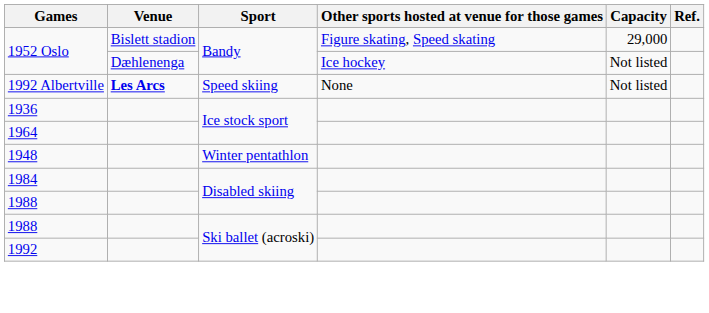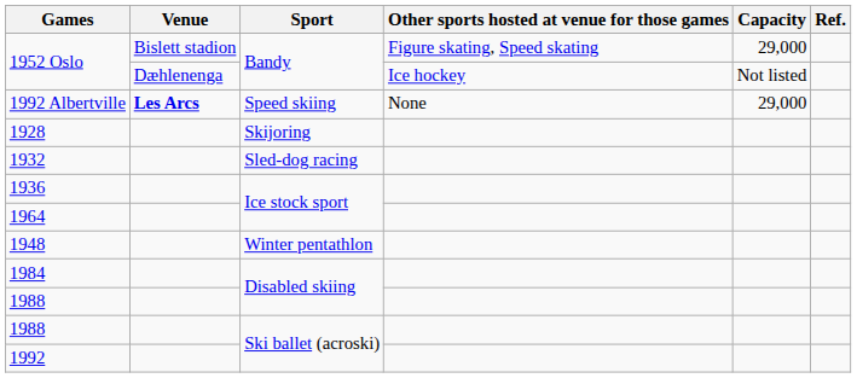1992 Albertville | Capacity: Not listed -> 29,000
+ row: 1928 | Skijoring
+ row: 1932 | Sled-dog racing
